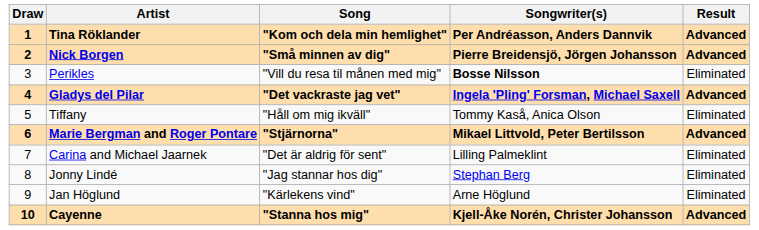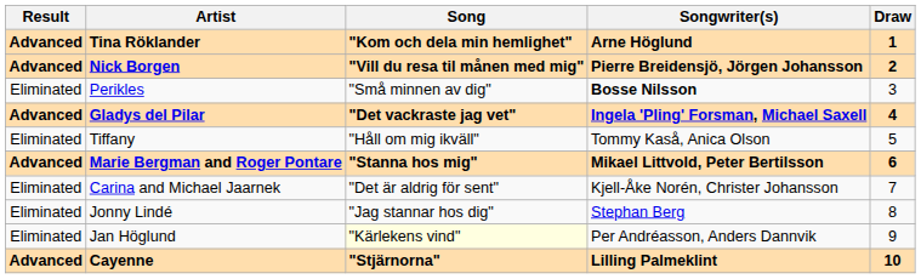columns swapped: Draw <-> Result
Tina Röklander | Songwriter(s): Per Andréasson, Anders Dannvik -> Arne Höglund
Nick Borgen | Song: "Små minnen av dig" -> "Vill du resa til månen med mig"
Perikles | Song: "Vill du resa til månen med mig" -> "Små minnen av dig"
Marie Bergman and Roger Pontare | Song: "Stjärnorna" -> "Stanna hos mig"
Carina and Michael Jaarnek | Songwriter(s): Lilling Palmeklint -> Kjell-Åke Norén, Christer Johansson
Jan Höglund | Song: no background -> lightyellow background
Jan Höglund | Songwriter(s): Arne Höglund -> Per Andréasson, Anders Dannvik
Cayenne | Song: "Stanna hos mig" -> "Stjärnorna"
Cayenne | Songwriter(s): Kjell-Åke Norén, Christer Johansson -> Lilling Palmeklint
